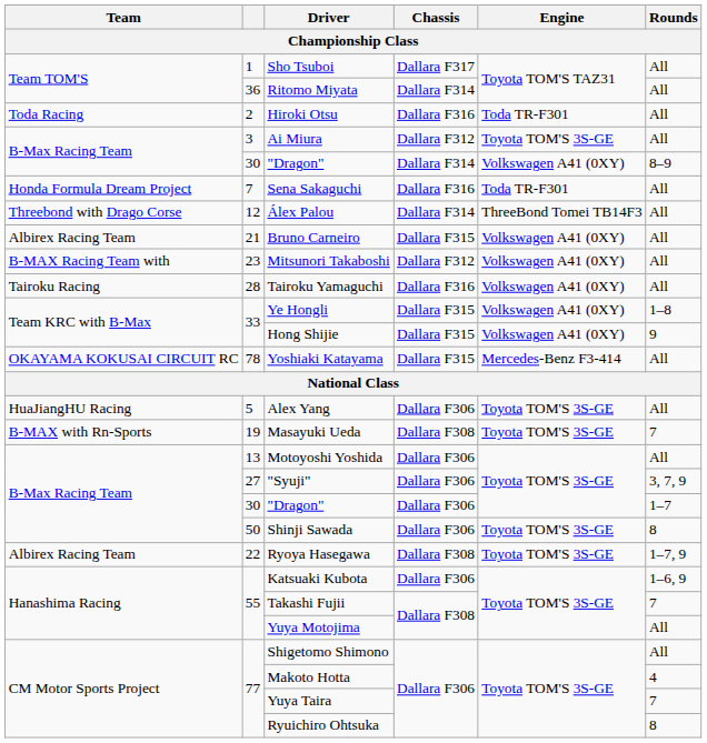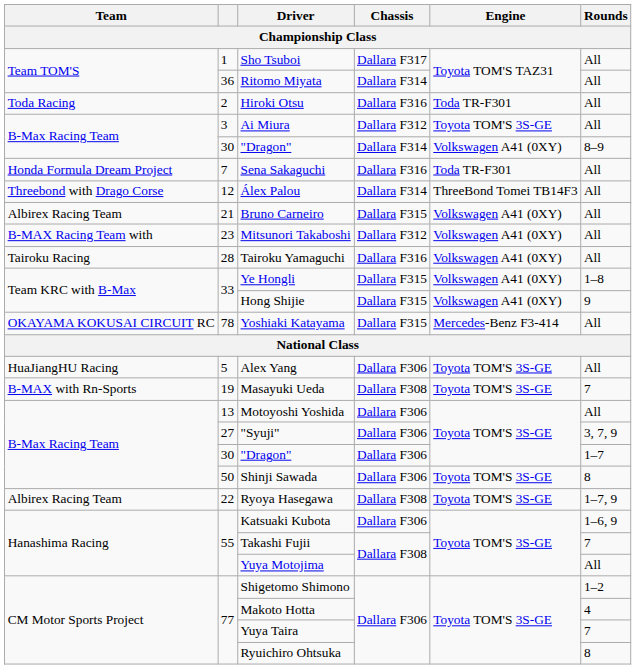Shigetomo Shimono | Rounds: All -> 1–2
